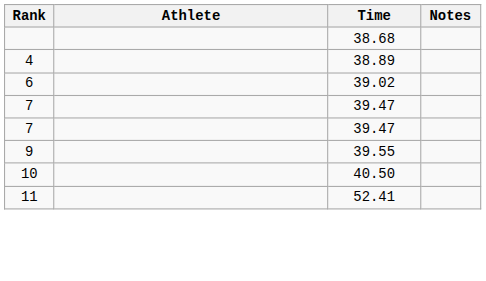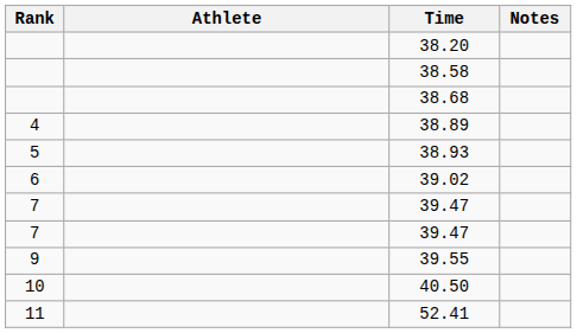+ row: 38.20
+ row: 38.58
+ row: 5 | 38.93
